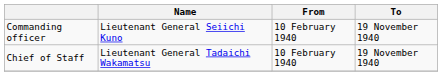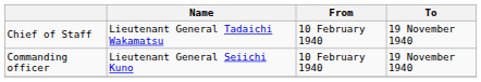rows swapped: Commanding officer <-> Chief of Staff
